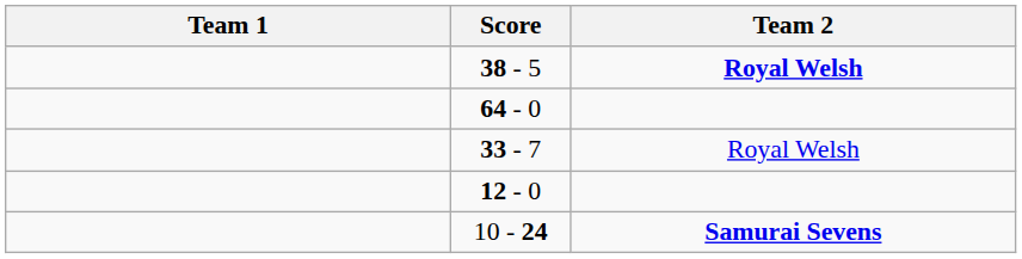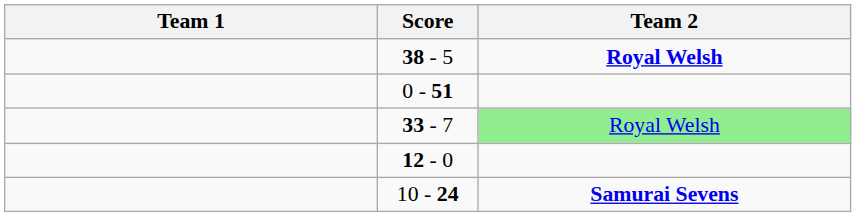- row: 64 - 0
+ row: 0 - 51
33 - 7 | Team 2: no background -> lightgreen background
